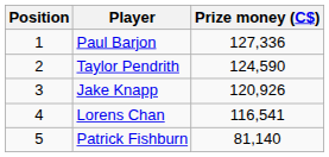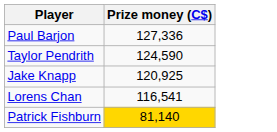- column: Position | 1 | 2 | 3 | 4 | 5
Jake Knapp | Prize money (C$): 120,926 -> 120,925
Patrick Fishburn | Prize money (C$): no background -> gold background
